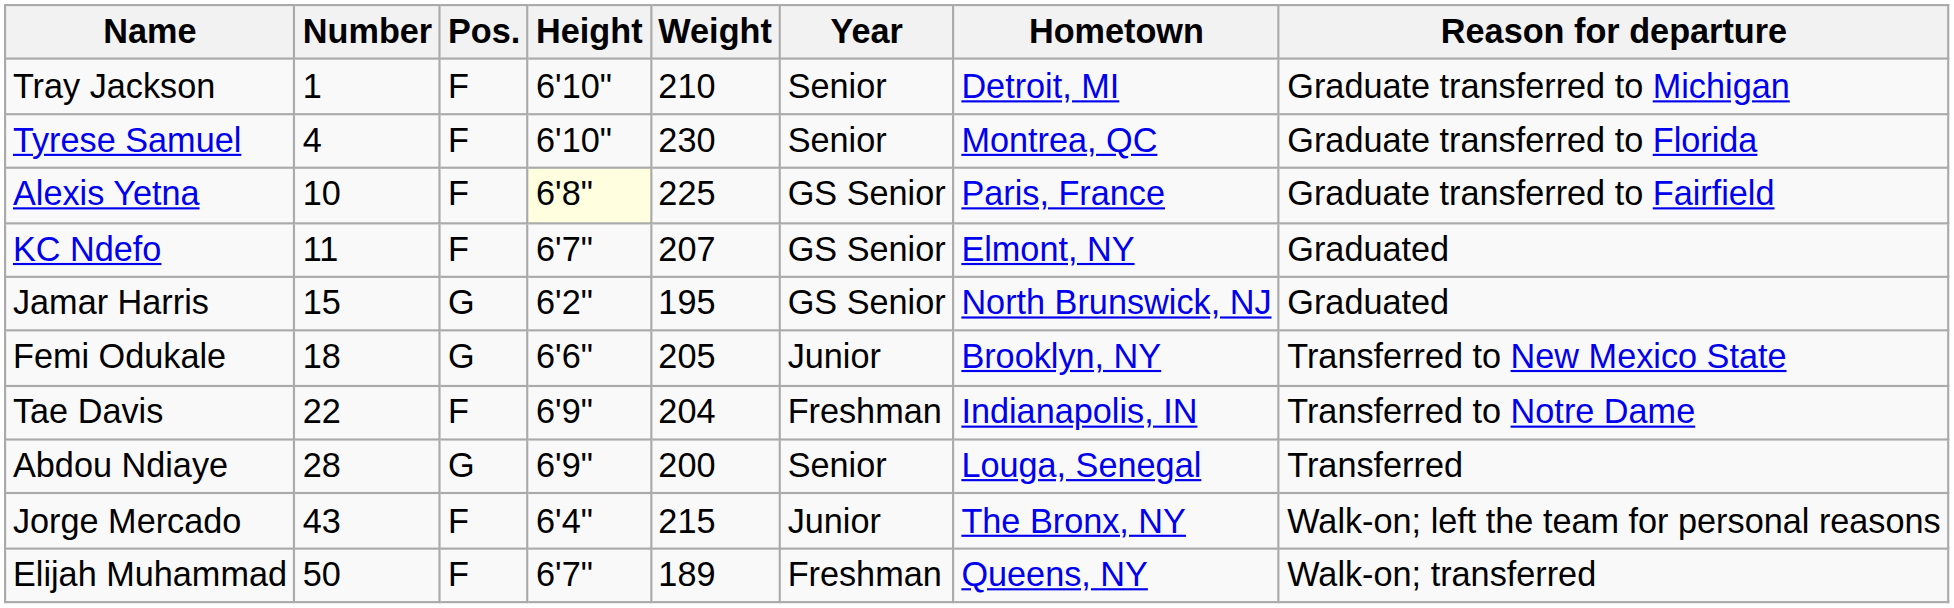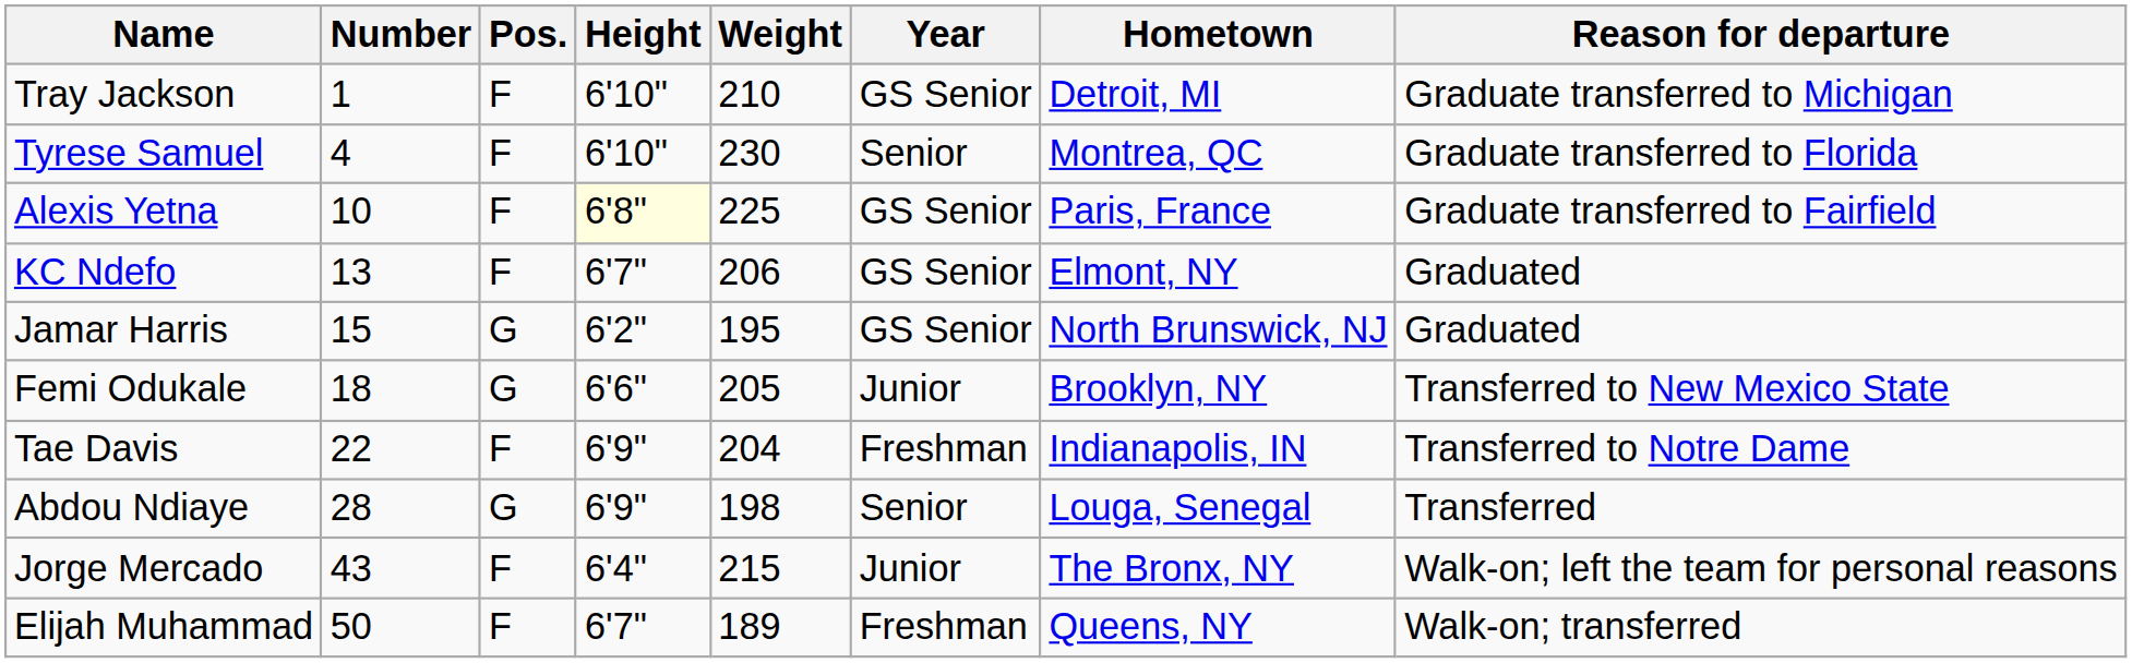Tray Jackson | Year: Senior -> GS Senior
KC Ndefo | Number: 11 -> 13
KC Ndefo | Weight: 207 -> 206
Abdou Ndiaye | Weight: 200 -> 198
